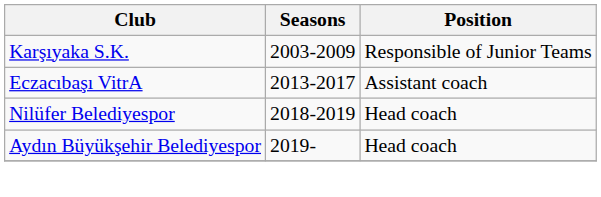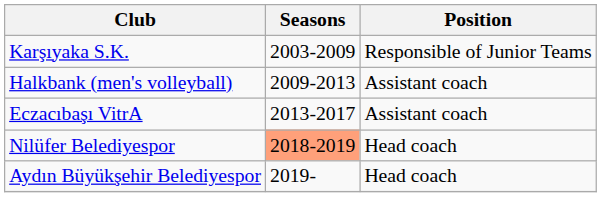+ row: Halkbank (men's volleyball) | 2009-2013 | Assistant coach
Nilüfer Belediyespor | Seasons: no background -> lightsalmon background
